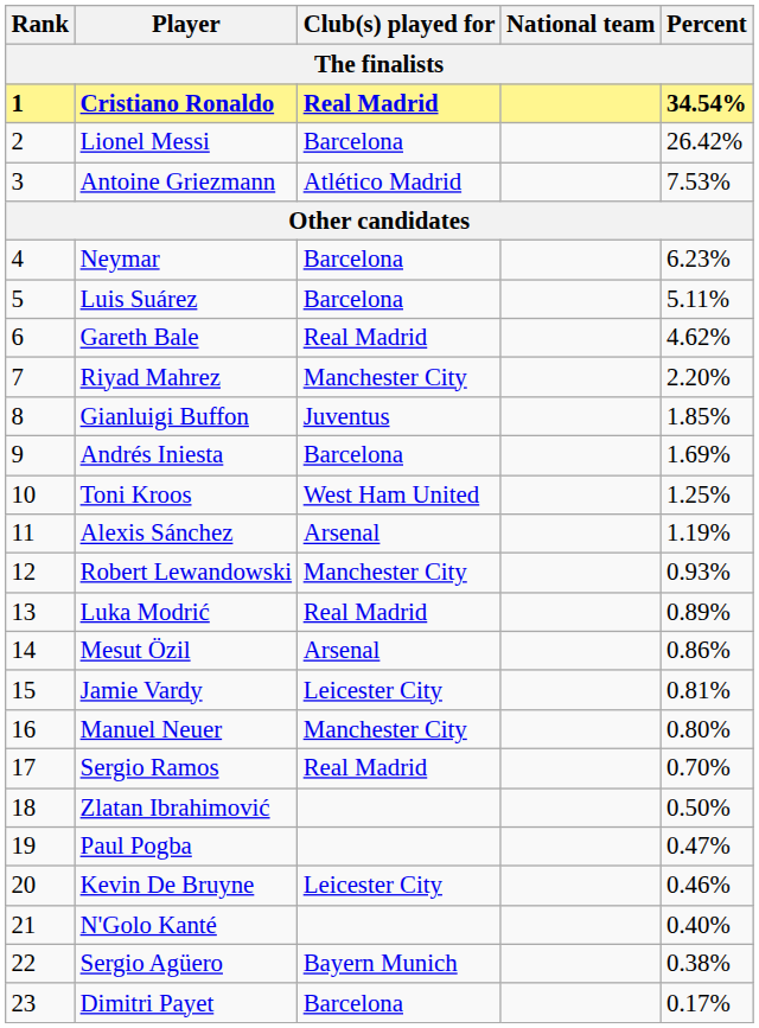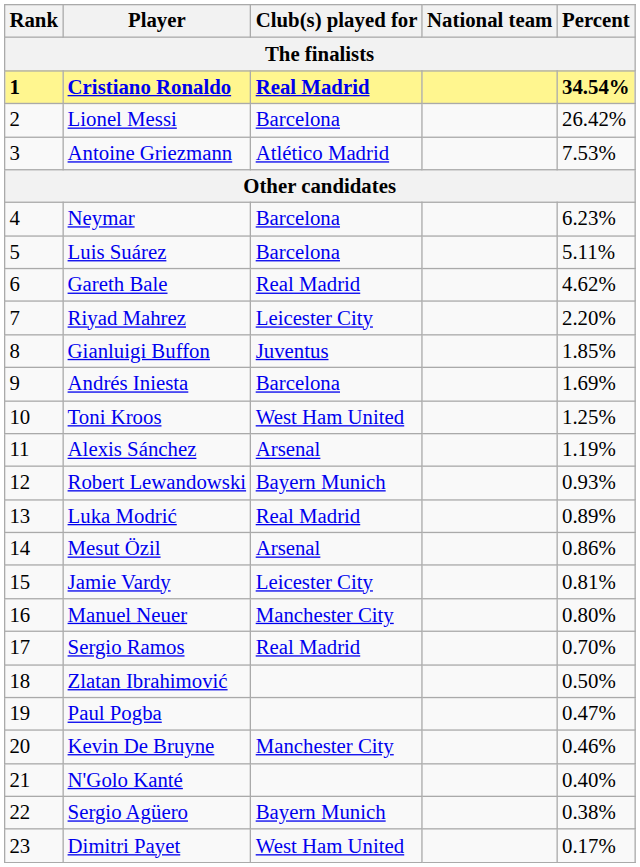Riyad Mahrez | Club(s) played for: Manchester City -> Leicester City
Robert Lewandowski | Club(s) played for: Manchester City -> Bayern Munich
Kevin De Bruyne | Club(s) played for: Leicester City -> Manchester City
Dimitri Payet | Club(s) played for: Barcelona -> West Ham United
